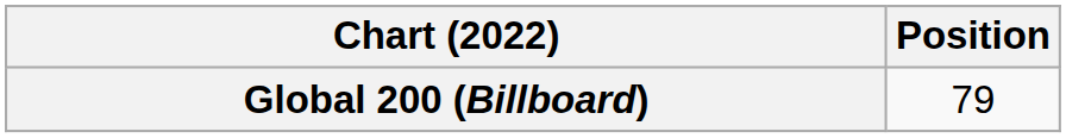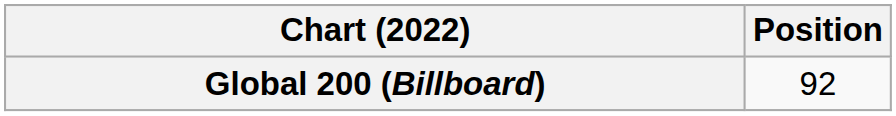Global 200 (Billboard) | Position: 79 -> 92
